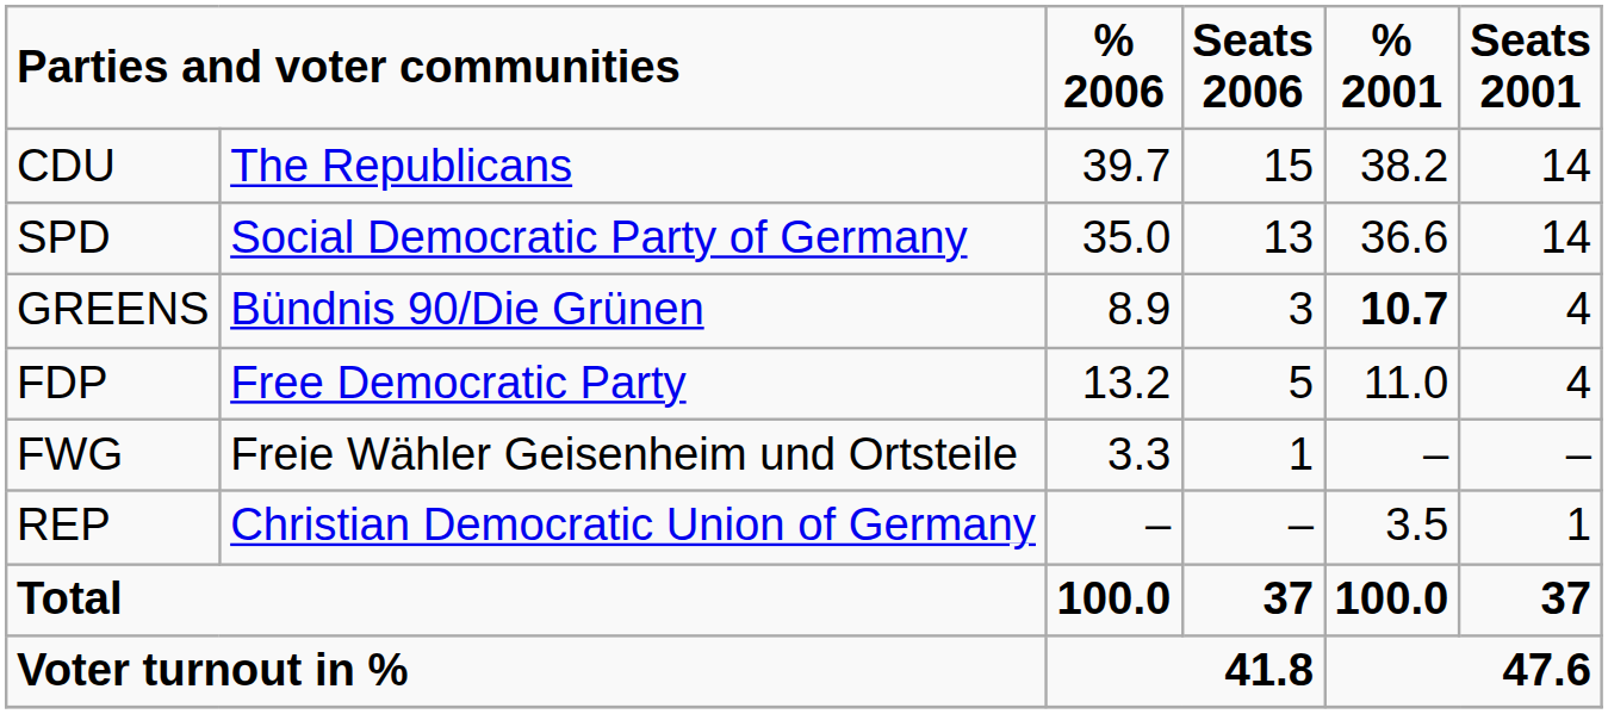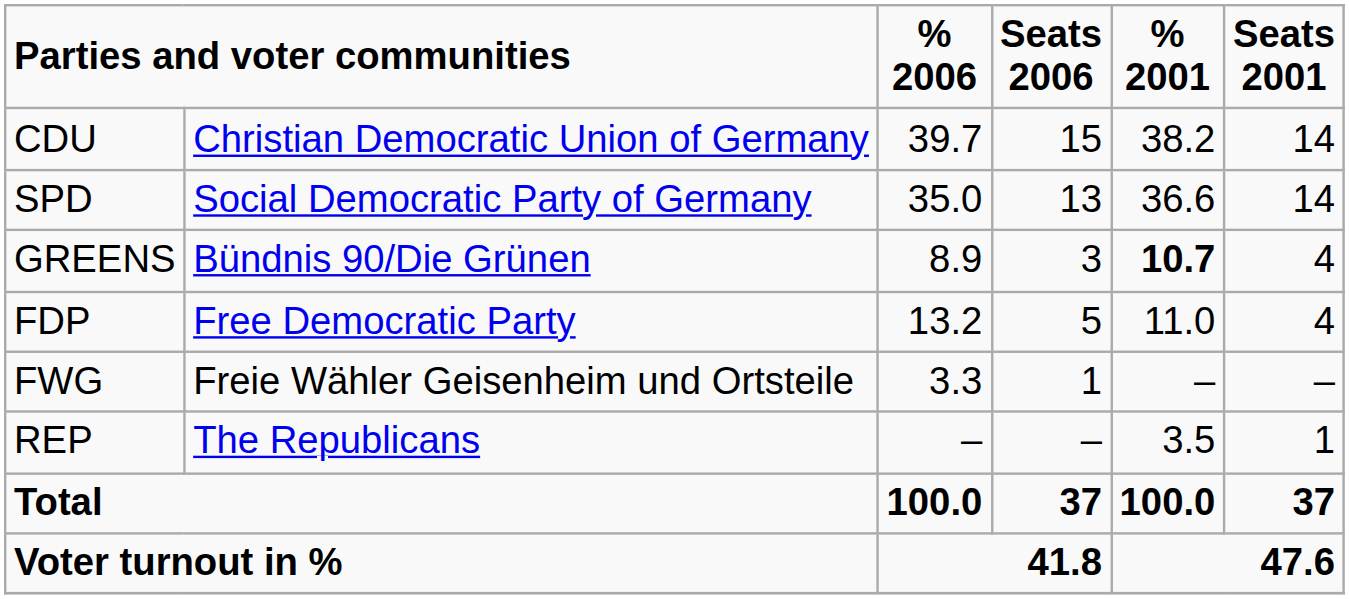CDU | column 2: The Republicans -> Christian Democratic Union of Germany
REP | column 2: Christian Democratic Union of Germany -> The Republicans
